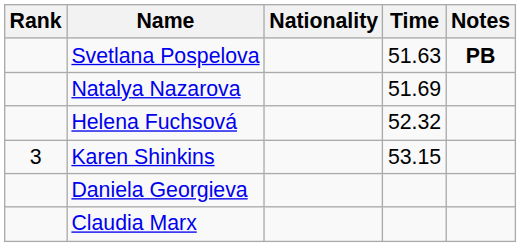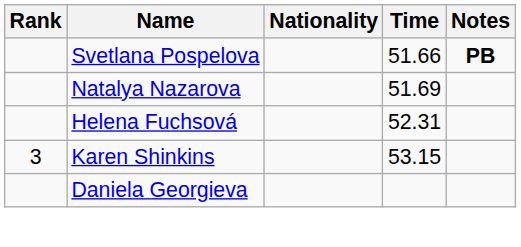Svetlana Pospelova | Time: 51.63 -> 51.66
Helena Fuchsová | Time: 52.32 -> 52.31
- row: Claudia Marx
